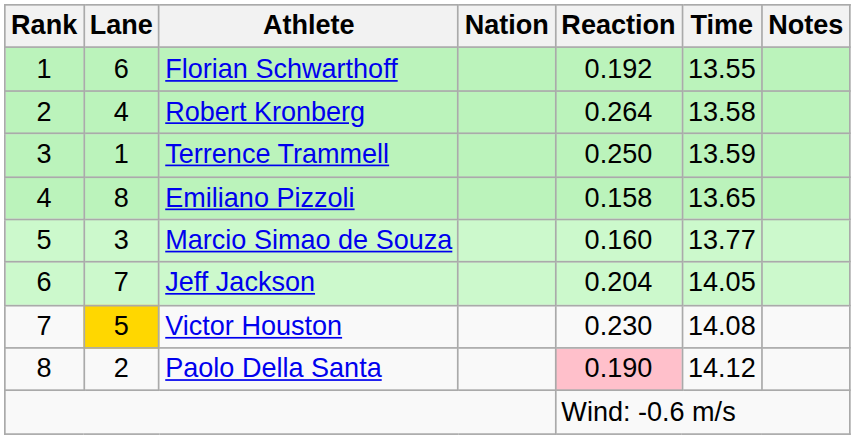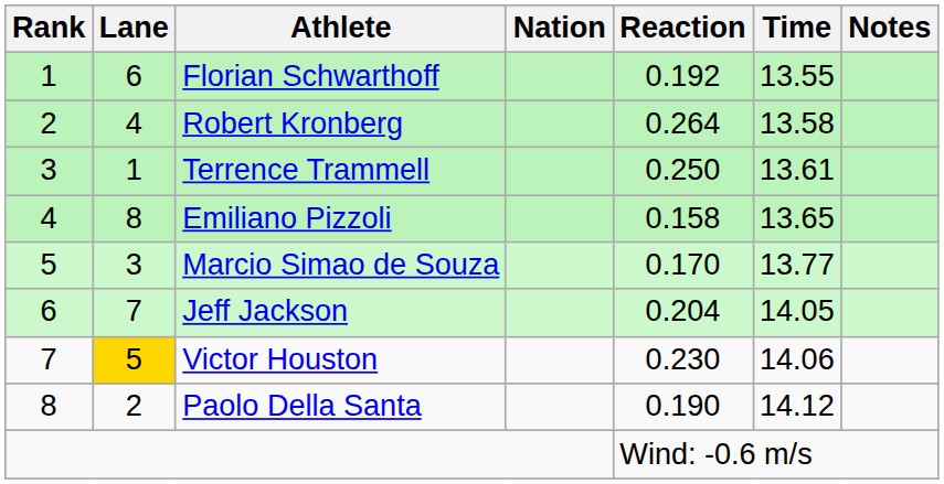Terrence Trammell | Time: 13.59 -> 13.61
Marcio Simao de Souza | Reaction: 0.160 -> 0.170
Victor Houston | Time: 14.08 -> 14.06
Paolo Della Santa | Reaction: pink background -> no background
